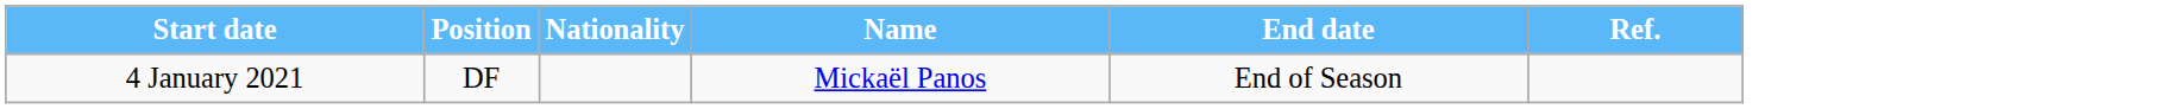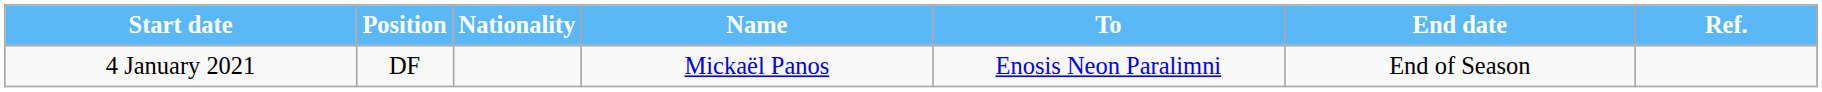+ column: To | Enosis Neon Paralimni
